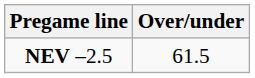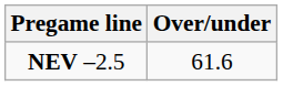NEV –2.5 | Over/under: 61.5 -> 61.6
